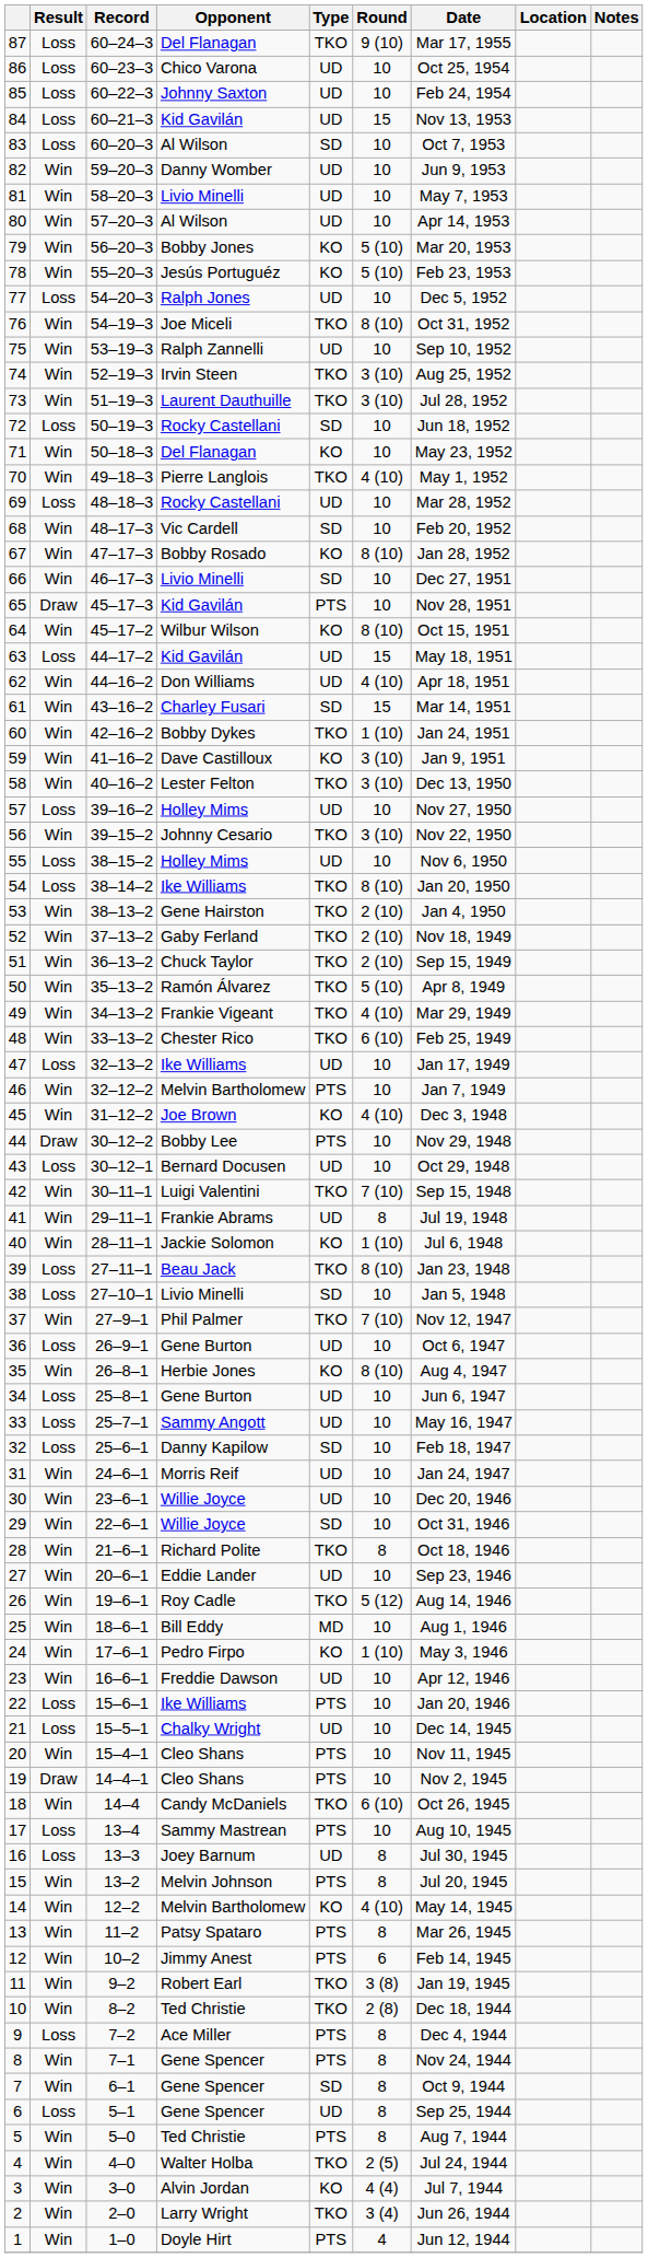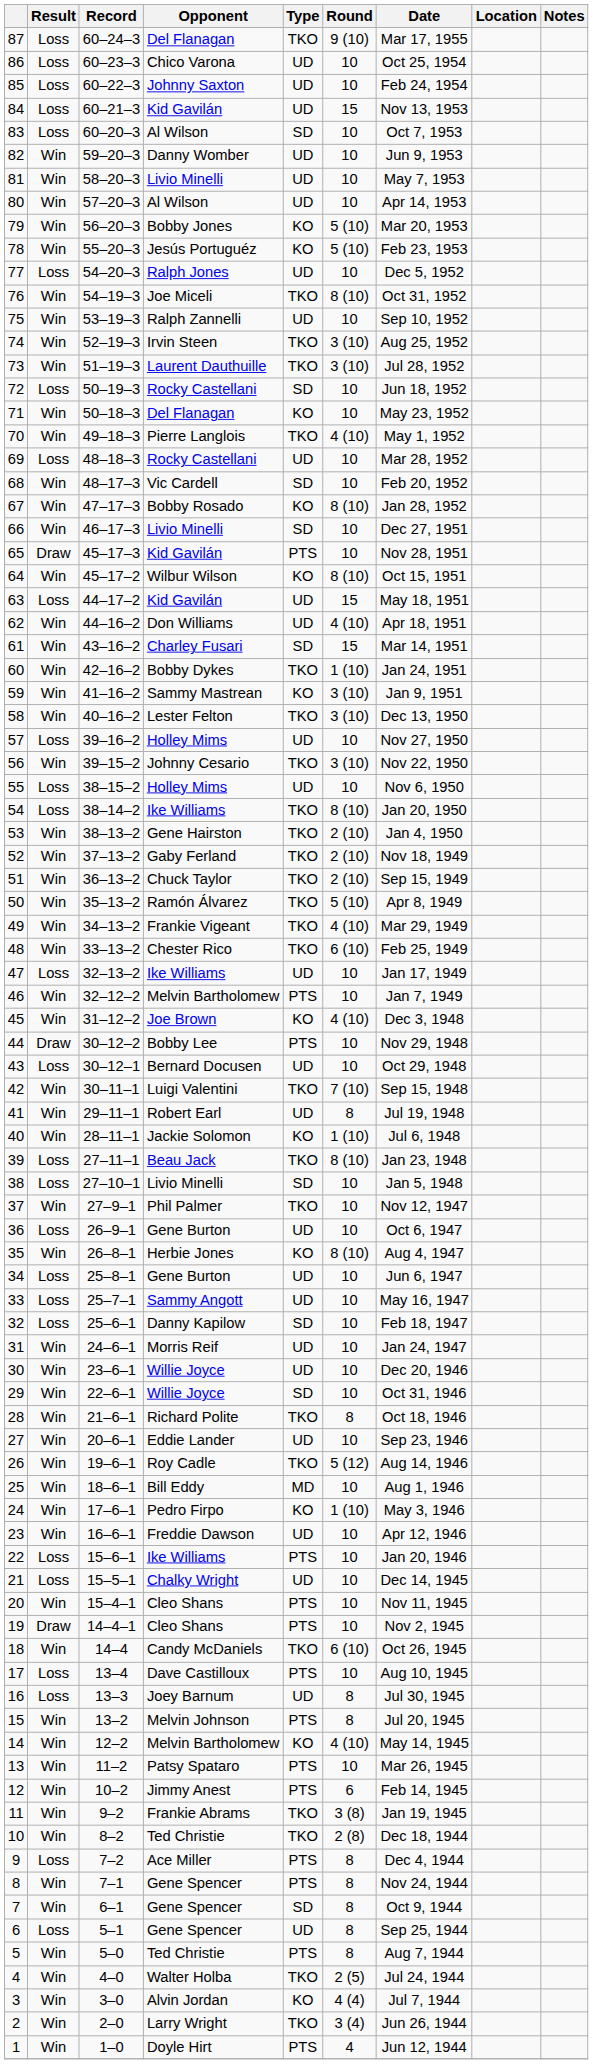59 | Opponent: Dave Castilloux -> Sammy Mastrean
41 | Opponent: Frankie Abrams -> Robert Earl
37 | Round: 7 (10) -> 10
17 | Opponent: Sammy Mastrean -> Dave Castilloux
13 | Round: 8 -> 10
11 | Opponent: Robert Earl -> Frankie Abrams
